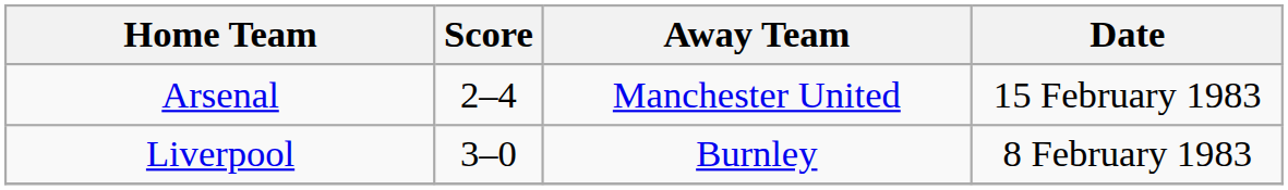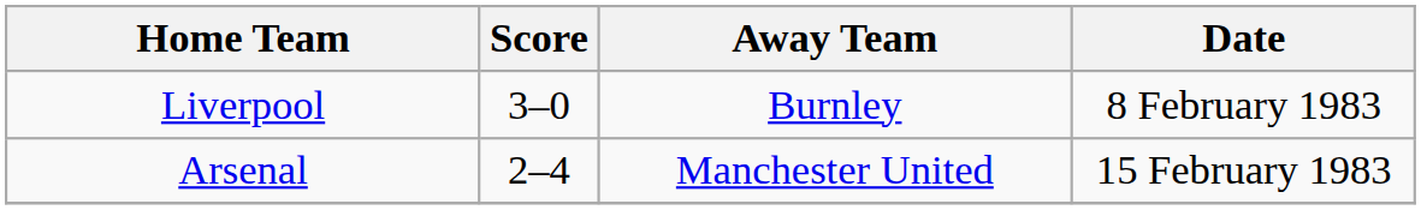rows swapped: Arsenal <-> Liverpool
